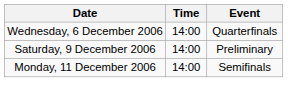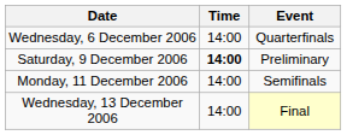Saturday, 9 December 2006 | Time: normal -> bold
+ row: Wednesday, 13 December 2006 | 14:00 | Final
